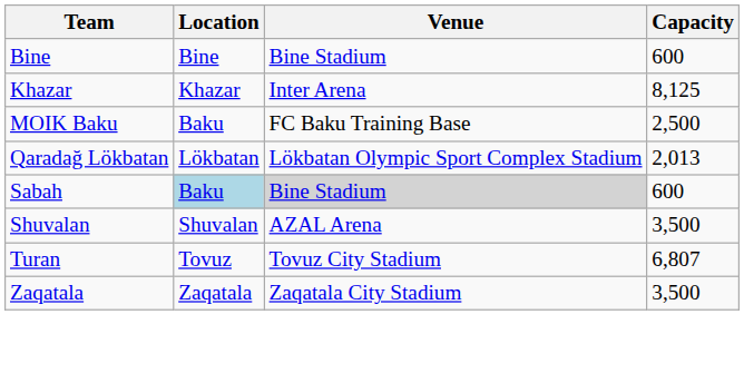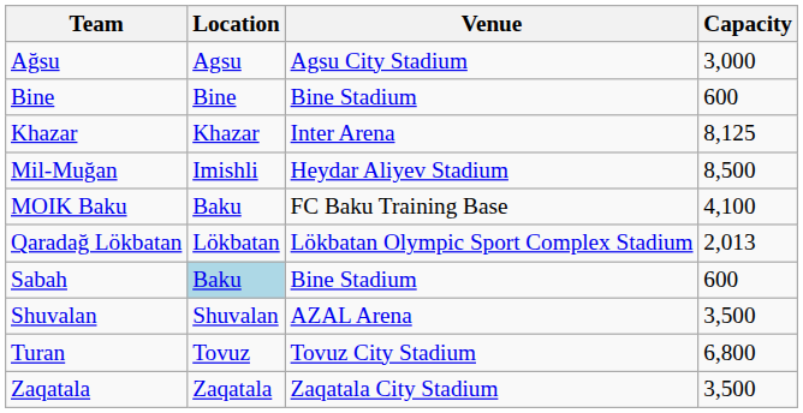+ row: Ağsu | Agsu | Agsu City Stadium | 3,000
+ row: Mil-Muğan | Imishli | Heydar Aliyev Stadium | 8,500
MOIK Baku | Capacity: 2,500 -> 4,100
Sabah | Venue: lightgrey background -> no background
Turan | Capacity: 6,807 -> 6,800
